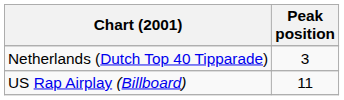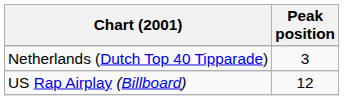US Rap Airplay (Billboard) | Peak position: 11 -> 12
